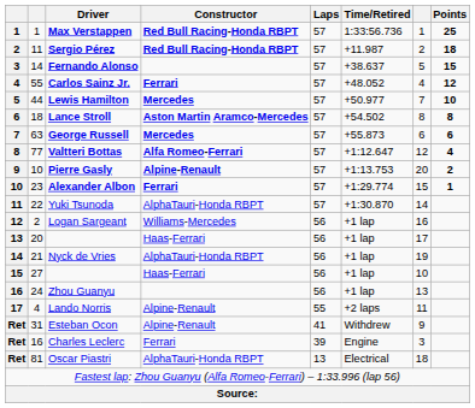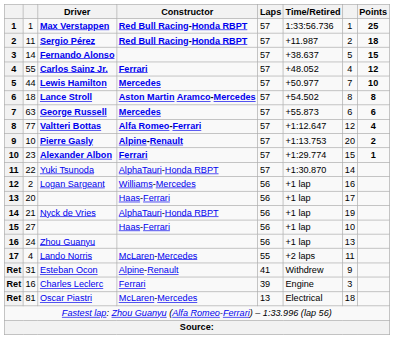Lando Norris | Constructor: Alpine-Renault -> McLaren-Mercedes
Oscar Piastri | Constructor: AlphaTauri-Honda RBPT -> McLaren-Mercedes
